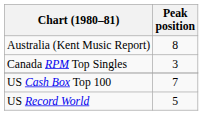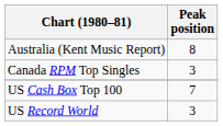US Record World | Peak position: 5 -> 3
